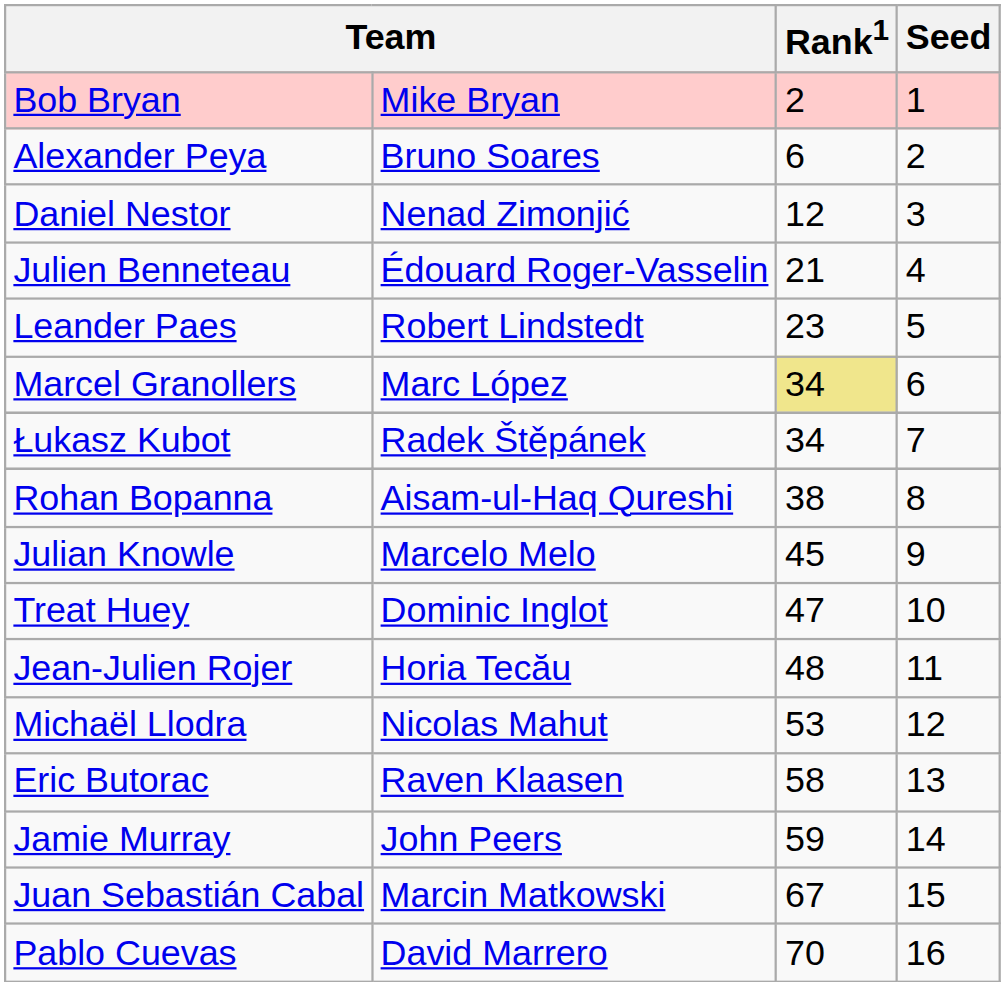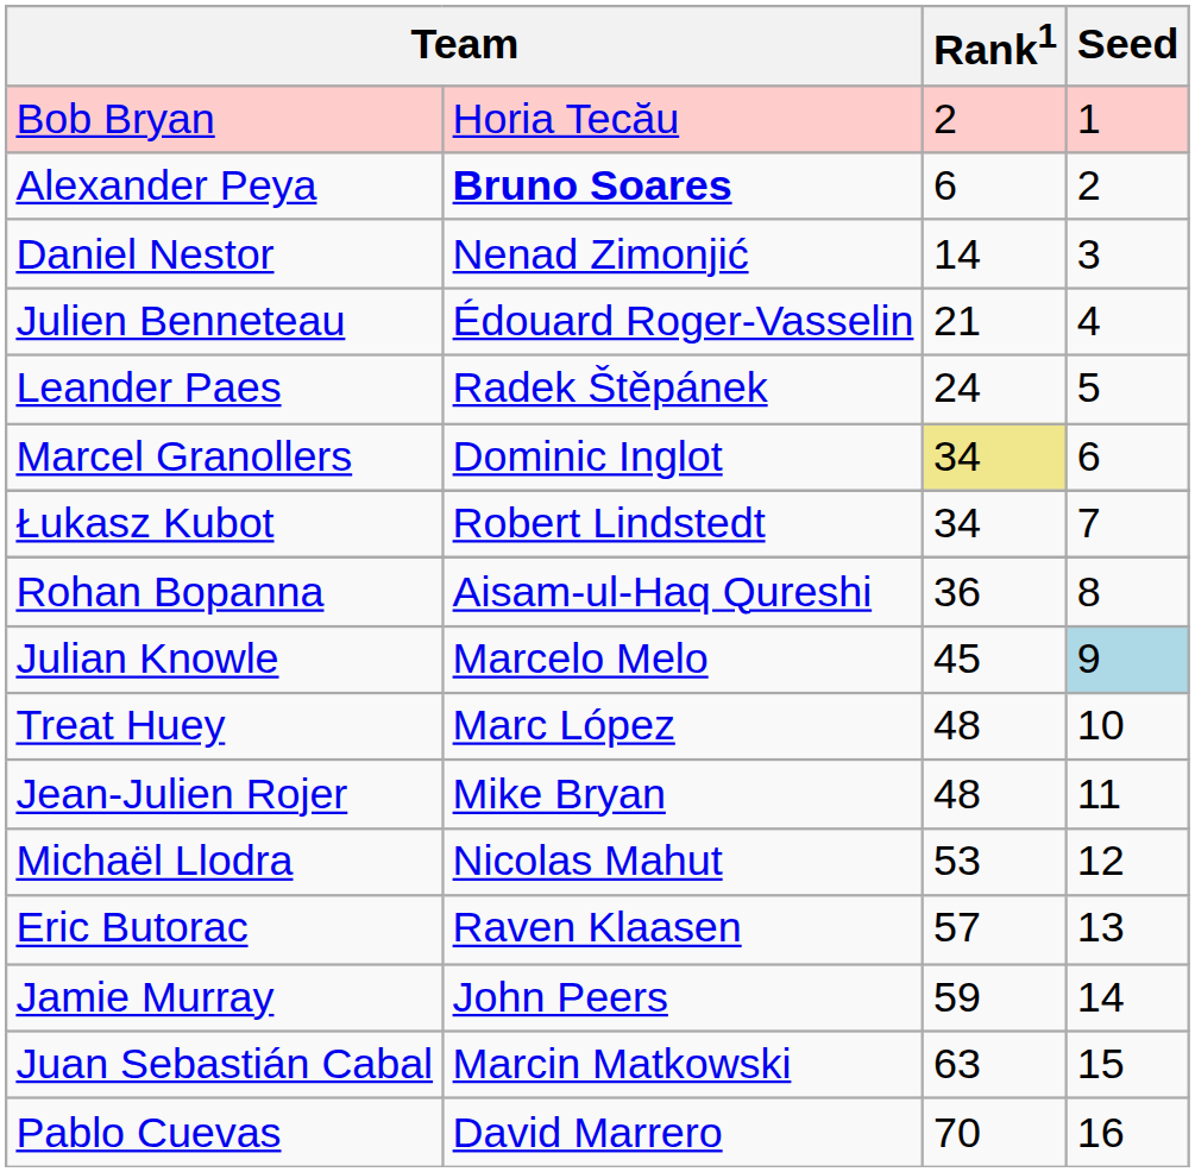Bob Bryan | column 2: Mike Bryan -> Horia Tecău
Alexander Peya | column 2: normal -> bold
Daniel Nestor | Rank1: 12 -> 14
Leander Paes | column 2: Robert Lindstedt -> Radek Štěpánek
Leander Paes | Rank1: 23 -> 24
Marcel Granollers | column 2: Marc López -> Dominic Inglot
Łukasz Kubot | column 2: Radek Štěpánek -> Robert Lindstedt
Rohan Bopanna | Rank1: 38 -> 36
Julian Knowle | Seed: no background -> lightblue background
Treat Huey | column 2: Dominic Inglot -> Marc López
Treat Huey | Rank1: 47 -> 48
Jean-Julien Rojer | column 2: Horia Tecău -> Mike Bryan
Eric Butorac | Rank1: 58 -> 57
Juan Sebastián Cabal | Rank1: 67 -> 63
